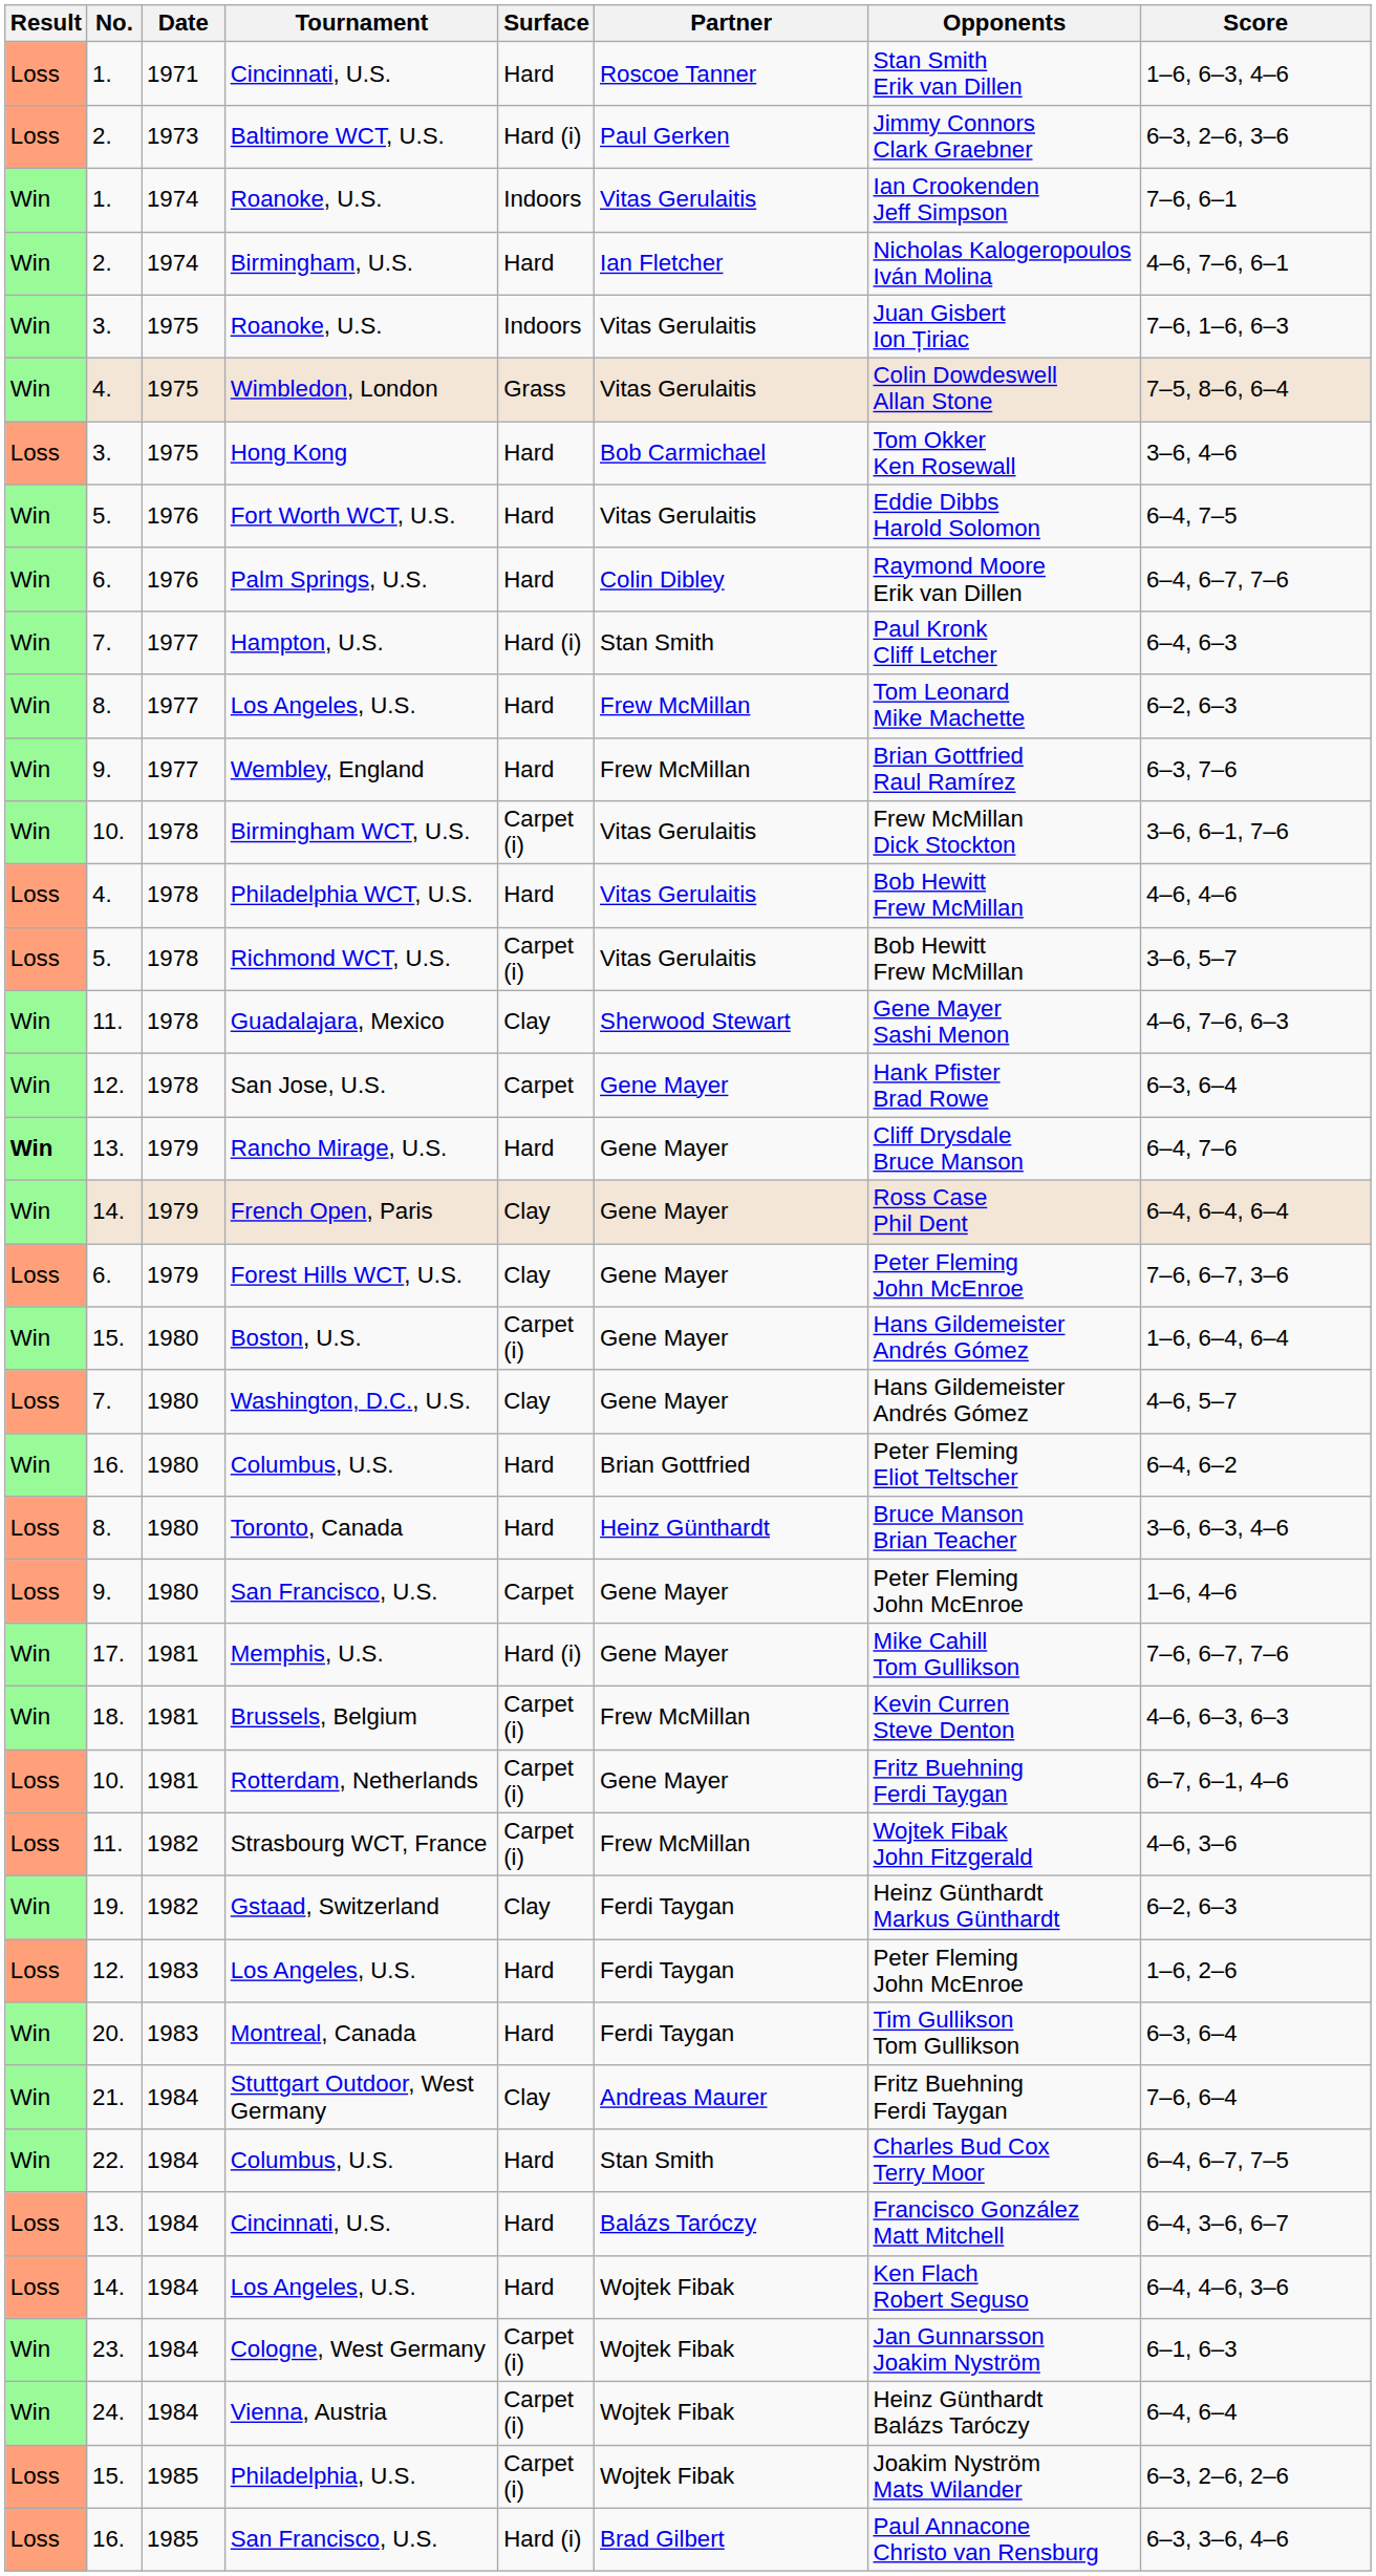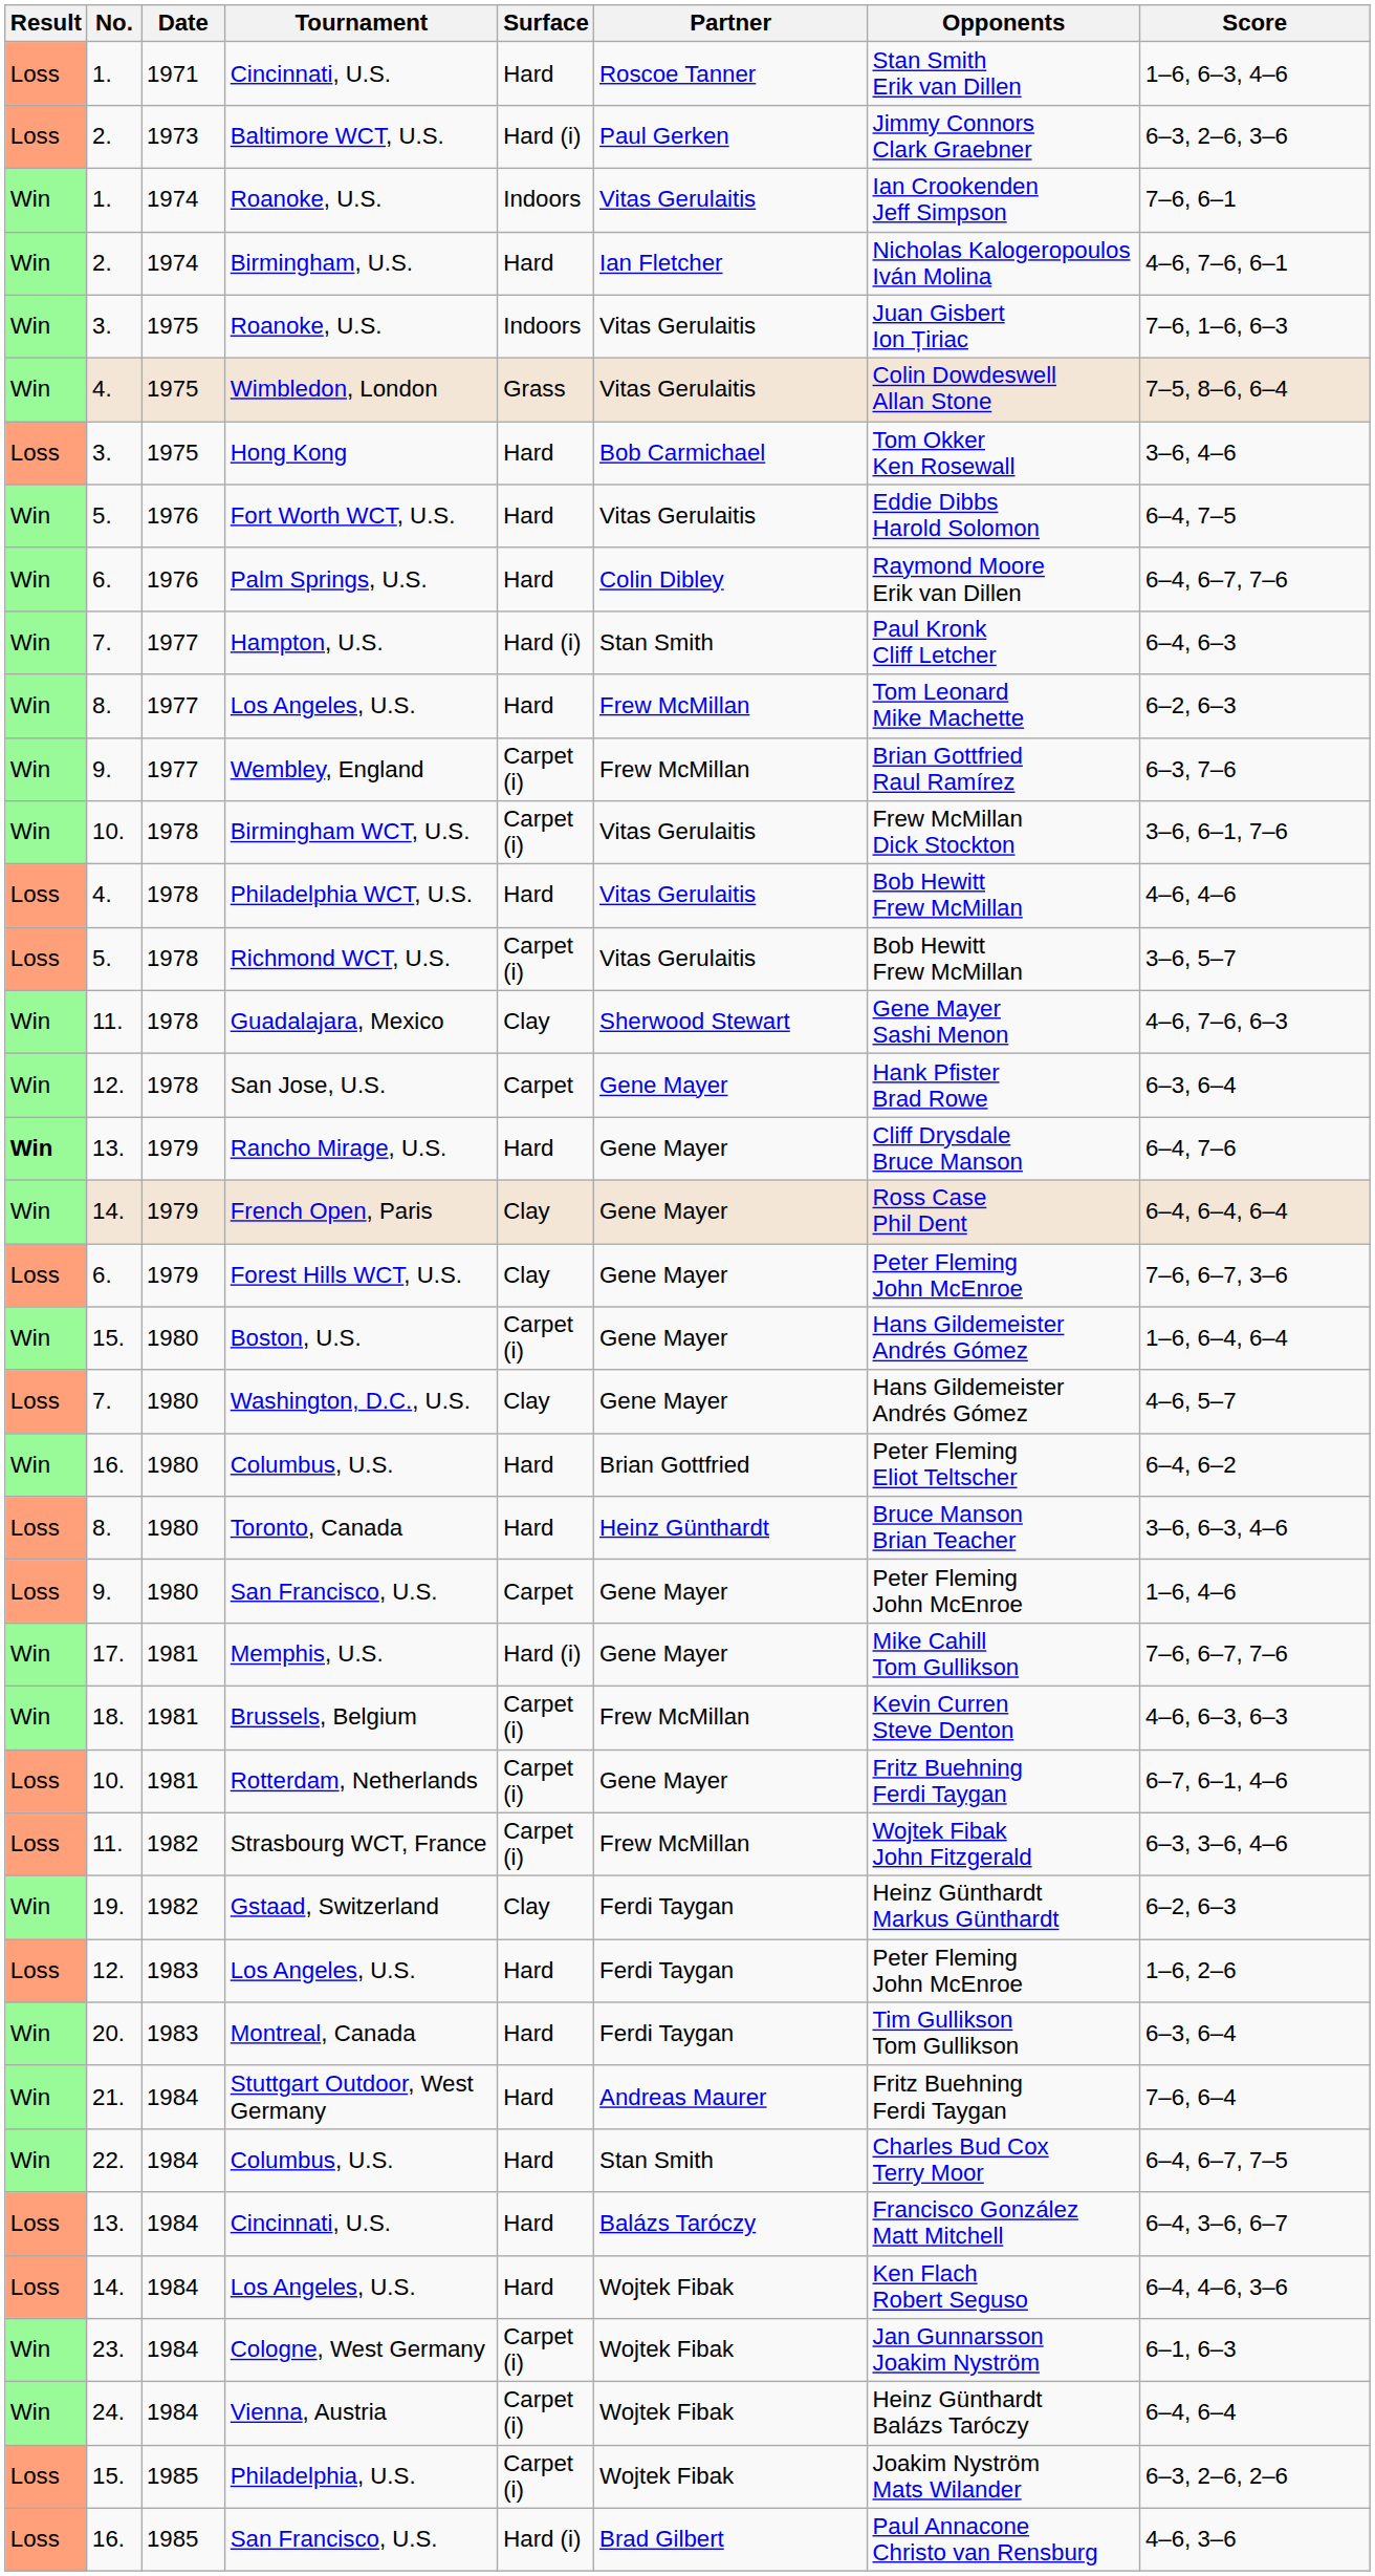Wembley, England | Surface: Hard -> Carpet (i)
Strasbourg WCT, France | Score: 4–6, 3–6 -> 6–3, 3–6, 4–6
Stuttgart Outdoor, West Germany | Surface: Clay -> Hard
16. / San Francisco, U.S. | Score: 6–3, 3–6, 4–6 -> 4–6, 3–6
